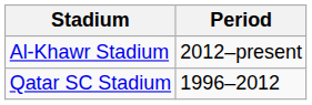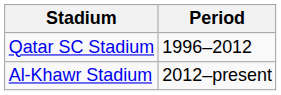rows swapped: Qatar SC Stadium <-> Al-Khawr Stadium
